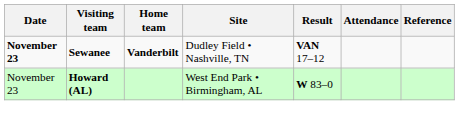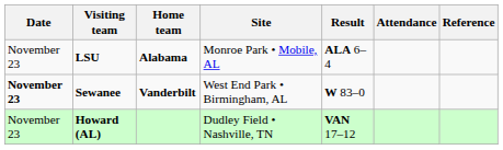+ row: November 23 | LSU | Alabama | Monroe Park • Mobile, AL | ALA 6–4
Sewanee | Site: Dudley Field • Nashville, TN -> West End Park • Birmingham, AL
Sewanee | Result: VAN 17–12 -> W 83–0
Howard (AL) | Site: West End Park • Birmingham, AL -> Dudley Field • Nashville, TN
Howard (AL) | Result: W 83–0 -> VAN 17–12
